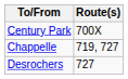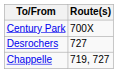rows swapped: Chappelle <-> Desrochers
